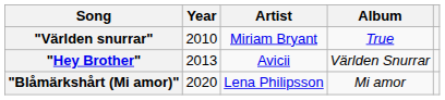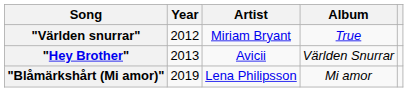"Världen snurrar" | Year: 2010 -> 2012
"Blåmärkshårt (Mi amor)" | Year: 2020 -> 2019
